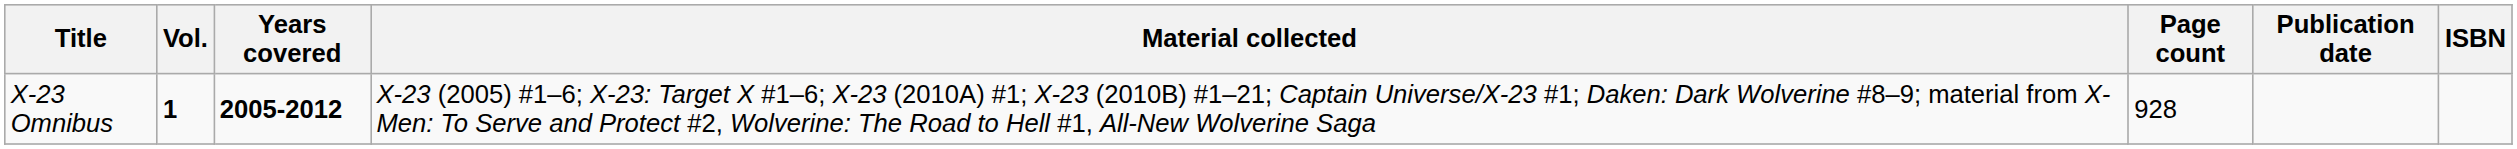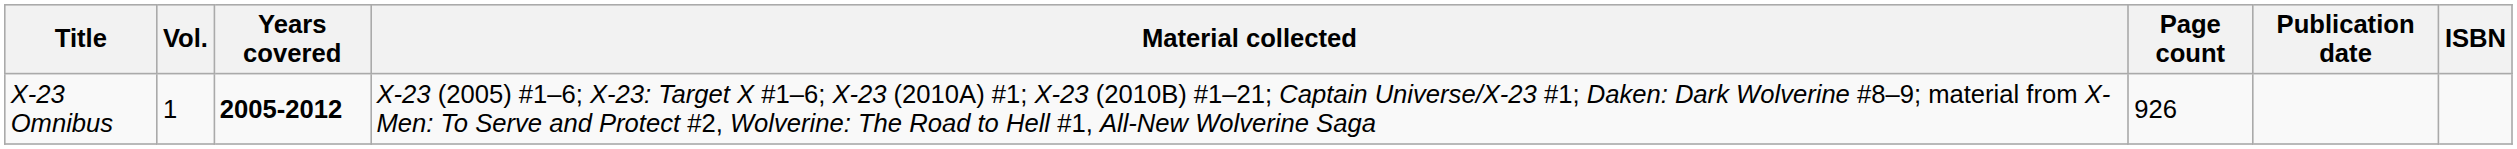X-23 Omnibus | Vol.: bold -> normal
X-23 Omnibus | Page count: 928 -> 926
